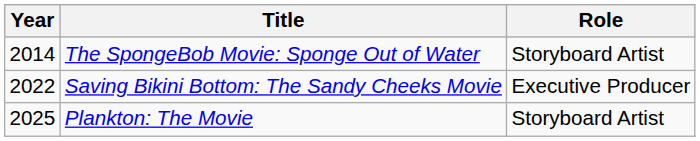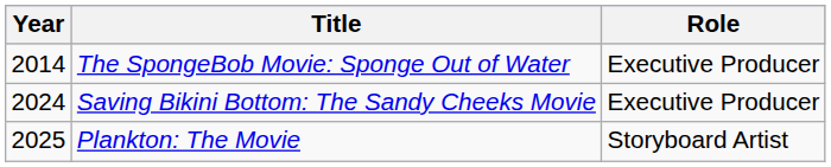The SpongeBob Movie: Sponge Out of Water | Role: Storyboard Artist -> Executive Producer
Saving Bikini Bottom: The Sandy Cheeks Movie | Year: 2022 -> 2024
